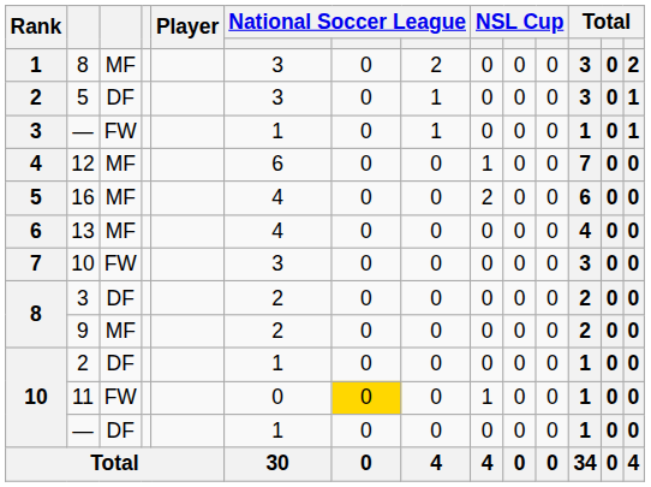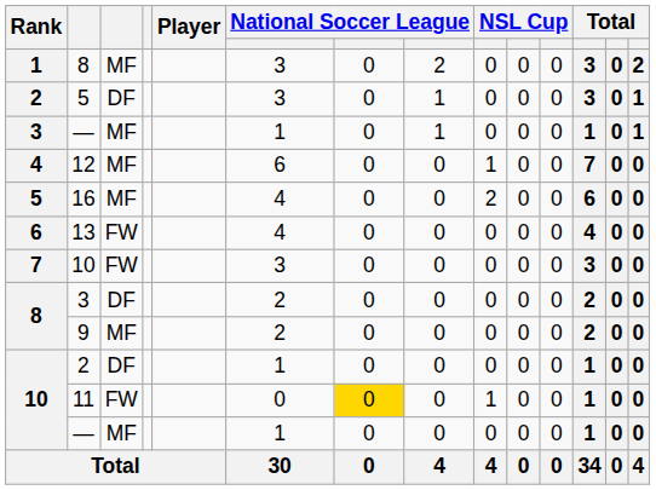3 / — | column 3: FW -> MF
13 | column 3: MF -> FW
10 / — | column 3: DF -> MF
